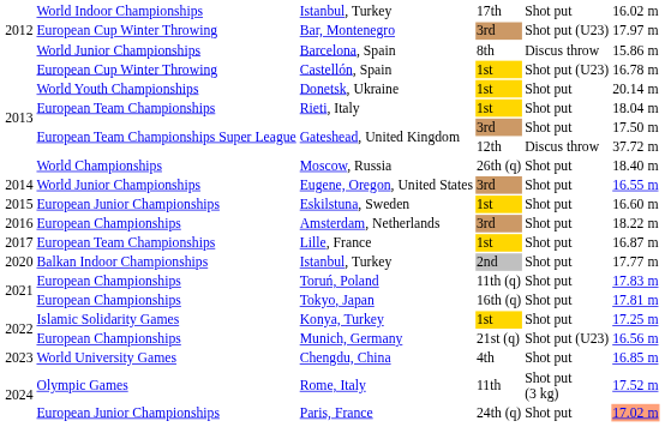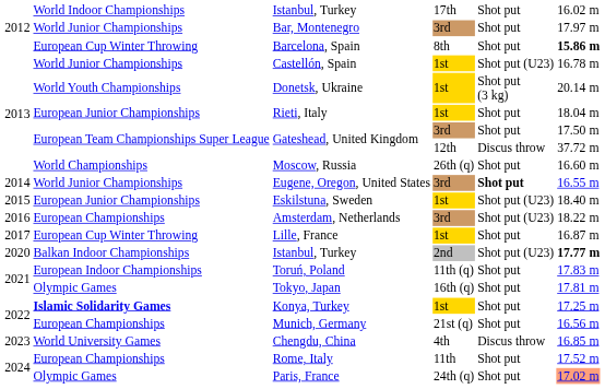Bar, Montenegro | column 2: European Cup Winter Throwing -> World Junior Championships
Bar, Montenegro | column 5: Shot put (U23) -> Shot put
Barcelona, Spain | column 2: World Junior Championships -> European Cup Winter Throwing
Barcelona, Spain | column 5: Discus throw -> Shot put
Barcelona, Spain | column 6: normal -> bold
Castellón, Spain | column 2: European Cup Winter Throwing -> World Junior Championships
Donetsk, Ukraine | column 5: Shot put -> Shot put (3 kg)
Rieti, Italy | column 2: European Team Championships -> European Junior Championships
Moscow, Russia | column 6: 18.40 m -> 16.60 m
Eugene, Oregon, United States | column 5: normal -> bold
Eskilstuna, Sweden | column 5: Shot put -> Shot put (U23)
Eskilstuna, Sweden | column 6: 16.60 m -> 18.40 m
Amsterdam, Netherlands | column 5: Shot put -> Shot put (U23)
Lille, France | column 2: European Team Championships -> European Cup Winter Throwing
Istanbul, Turkey / 2nd | column 5: Shot put -> Shot put (U23)
Istanbul, Turkey / 2nd | column 6: normal -> bold
Toruń, Poland | column 2: European Championships -> European Indoor Championships
Tokyo, Japan | column 2: European Championships -> Olympic Games
Konya, Turkey | column 2: normal -> bold
Munich, Germany | column 5: Shot put (U23) -> Shot put
Chengdu, China | column 5: Shot put -> Discus throw
Rome, Italy | column 2: Olympic Games -> European Championships
Rome, Italy | column 5: Shot put (3 kg) -> Shot put
Paris, France | column 2: European Junior Championships -> Olympic Games
